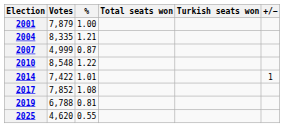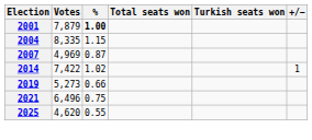2001 | %: normal -> bold
2004 | %: 1.21 -> 1.15
2007 | Votes: 4,999 -> 4,969
- row: 2010 | 8,548 | 1.22
2014 | %: 1.01 -> 1.02
- row: 2017 | 7,852 | 1.08
2019 | Votes: 6,788 -> 5,273
2019 | %: 0.81 -> 0.66
+ row: 2021 | 6,496 | 0.75
